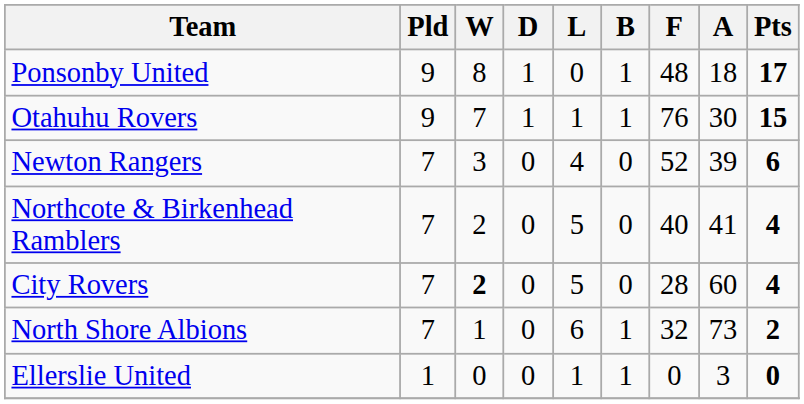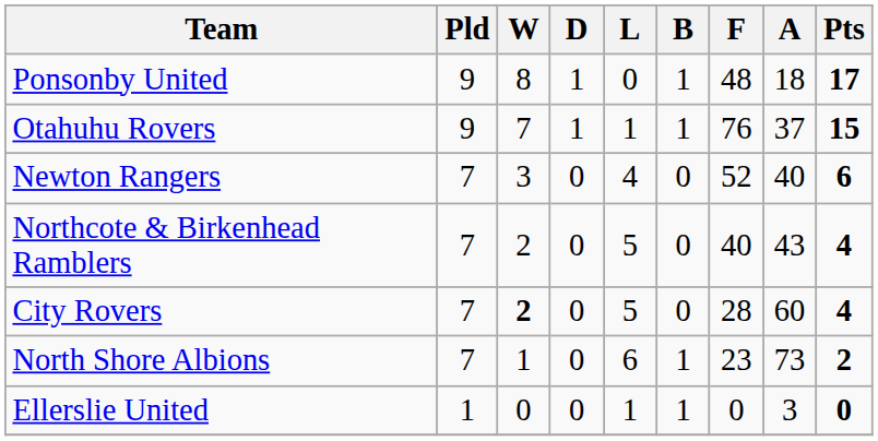Otahuhu Rovers | A: 30 -> 37
Newton Rangers | A: 39 -> 40
Northcote & Birkenhead Ramblers | A: 41 -> 43
North Shore Albions | F: 32 -> 23
